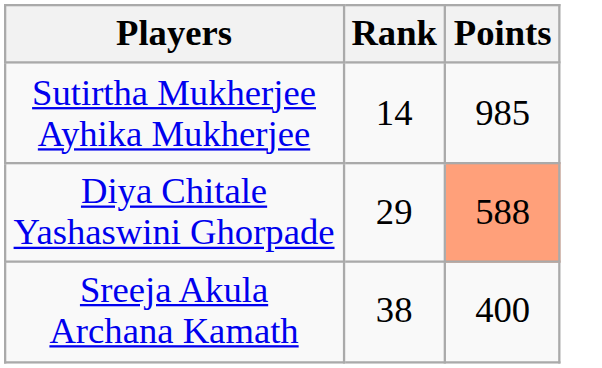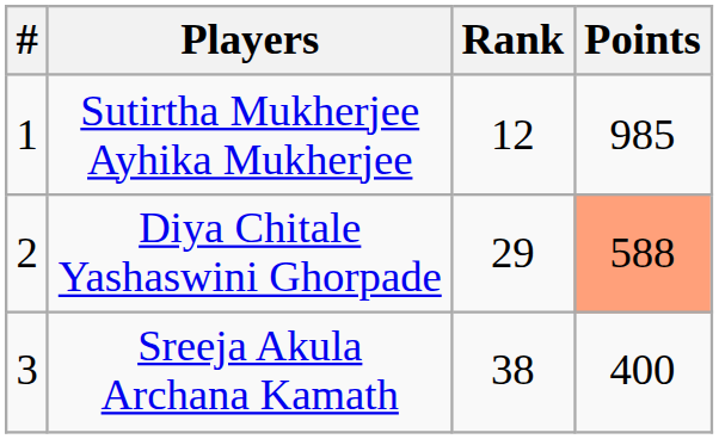+ column: # | 1 | 2 | 3
Sutirtha Mukherjee Ayhika Mukherjee | Rank: 14 -> 12
